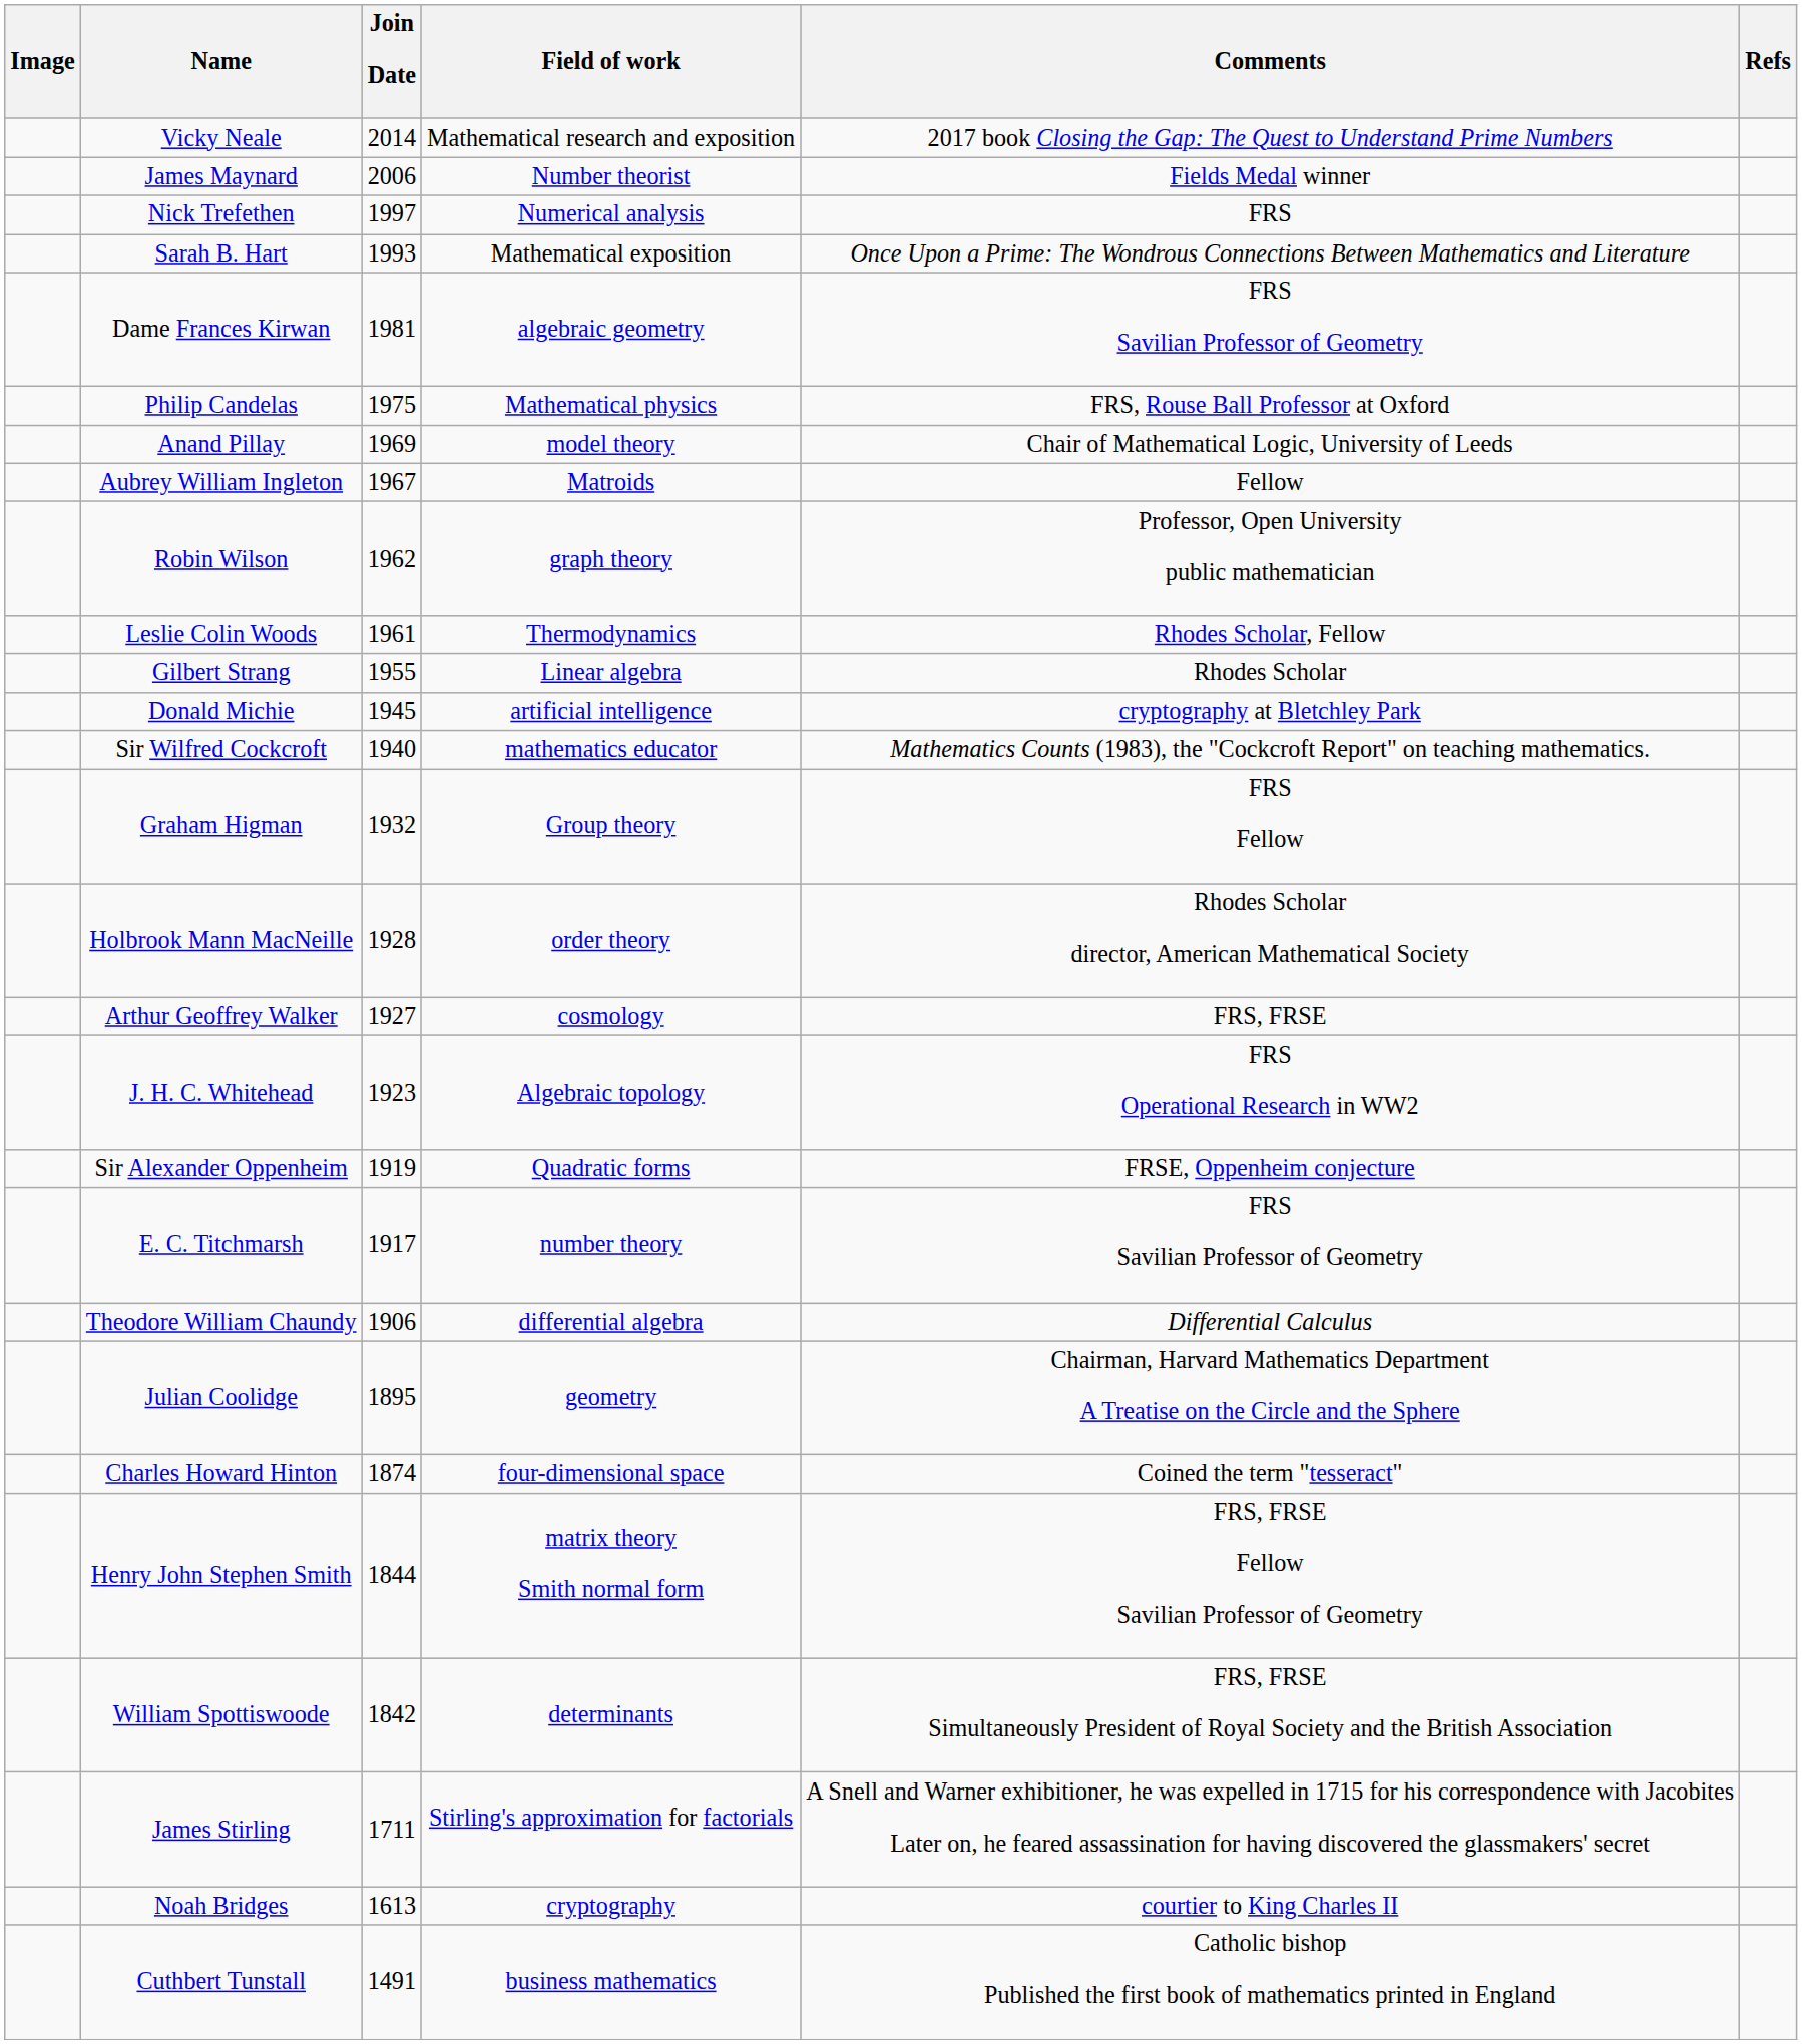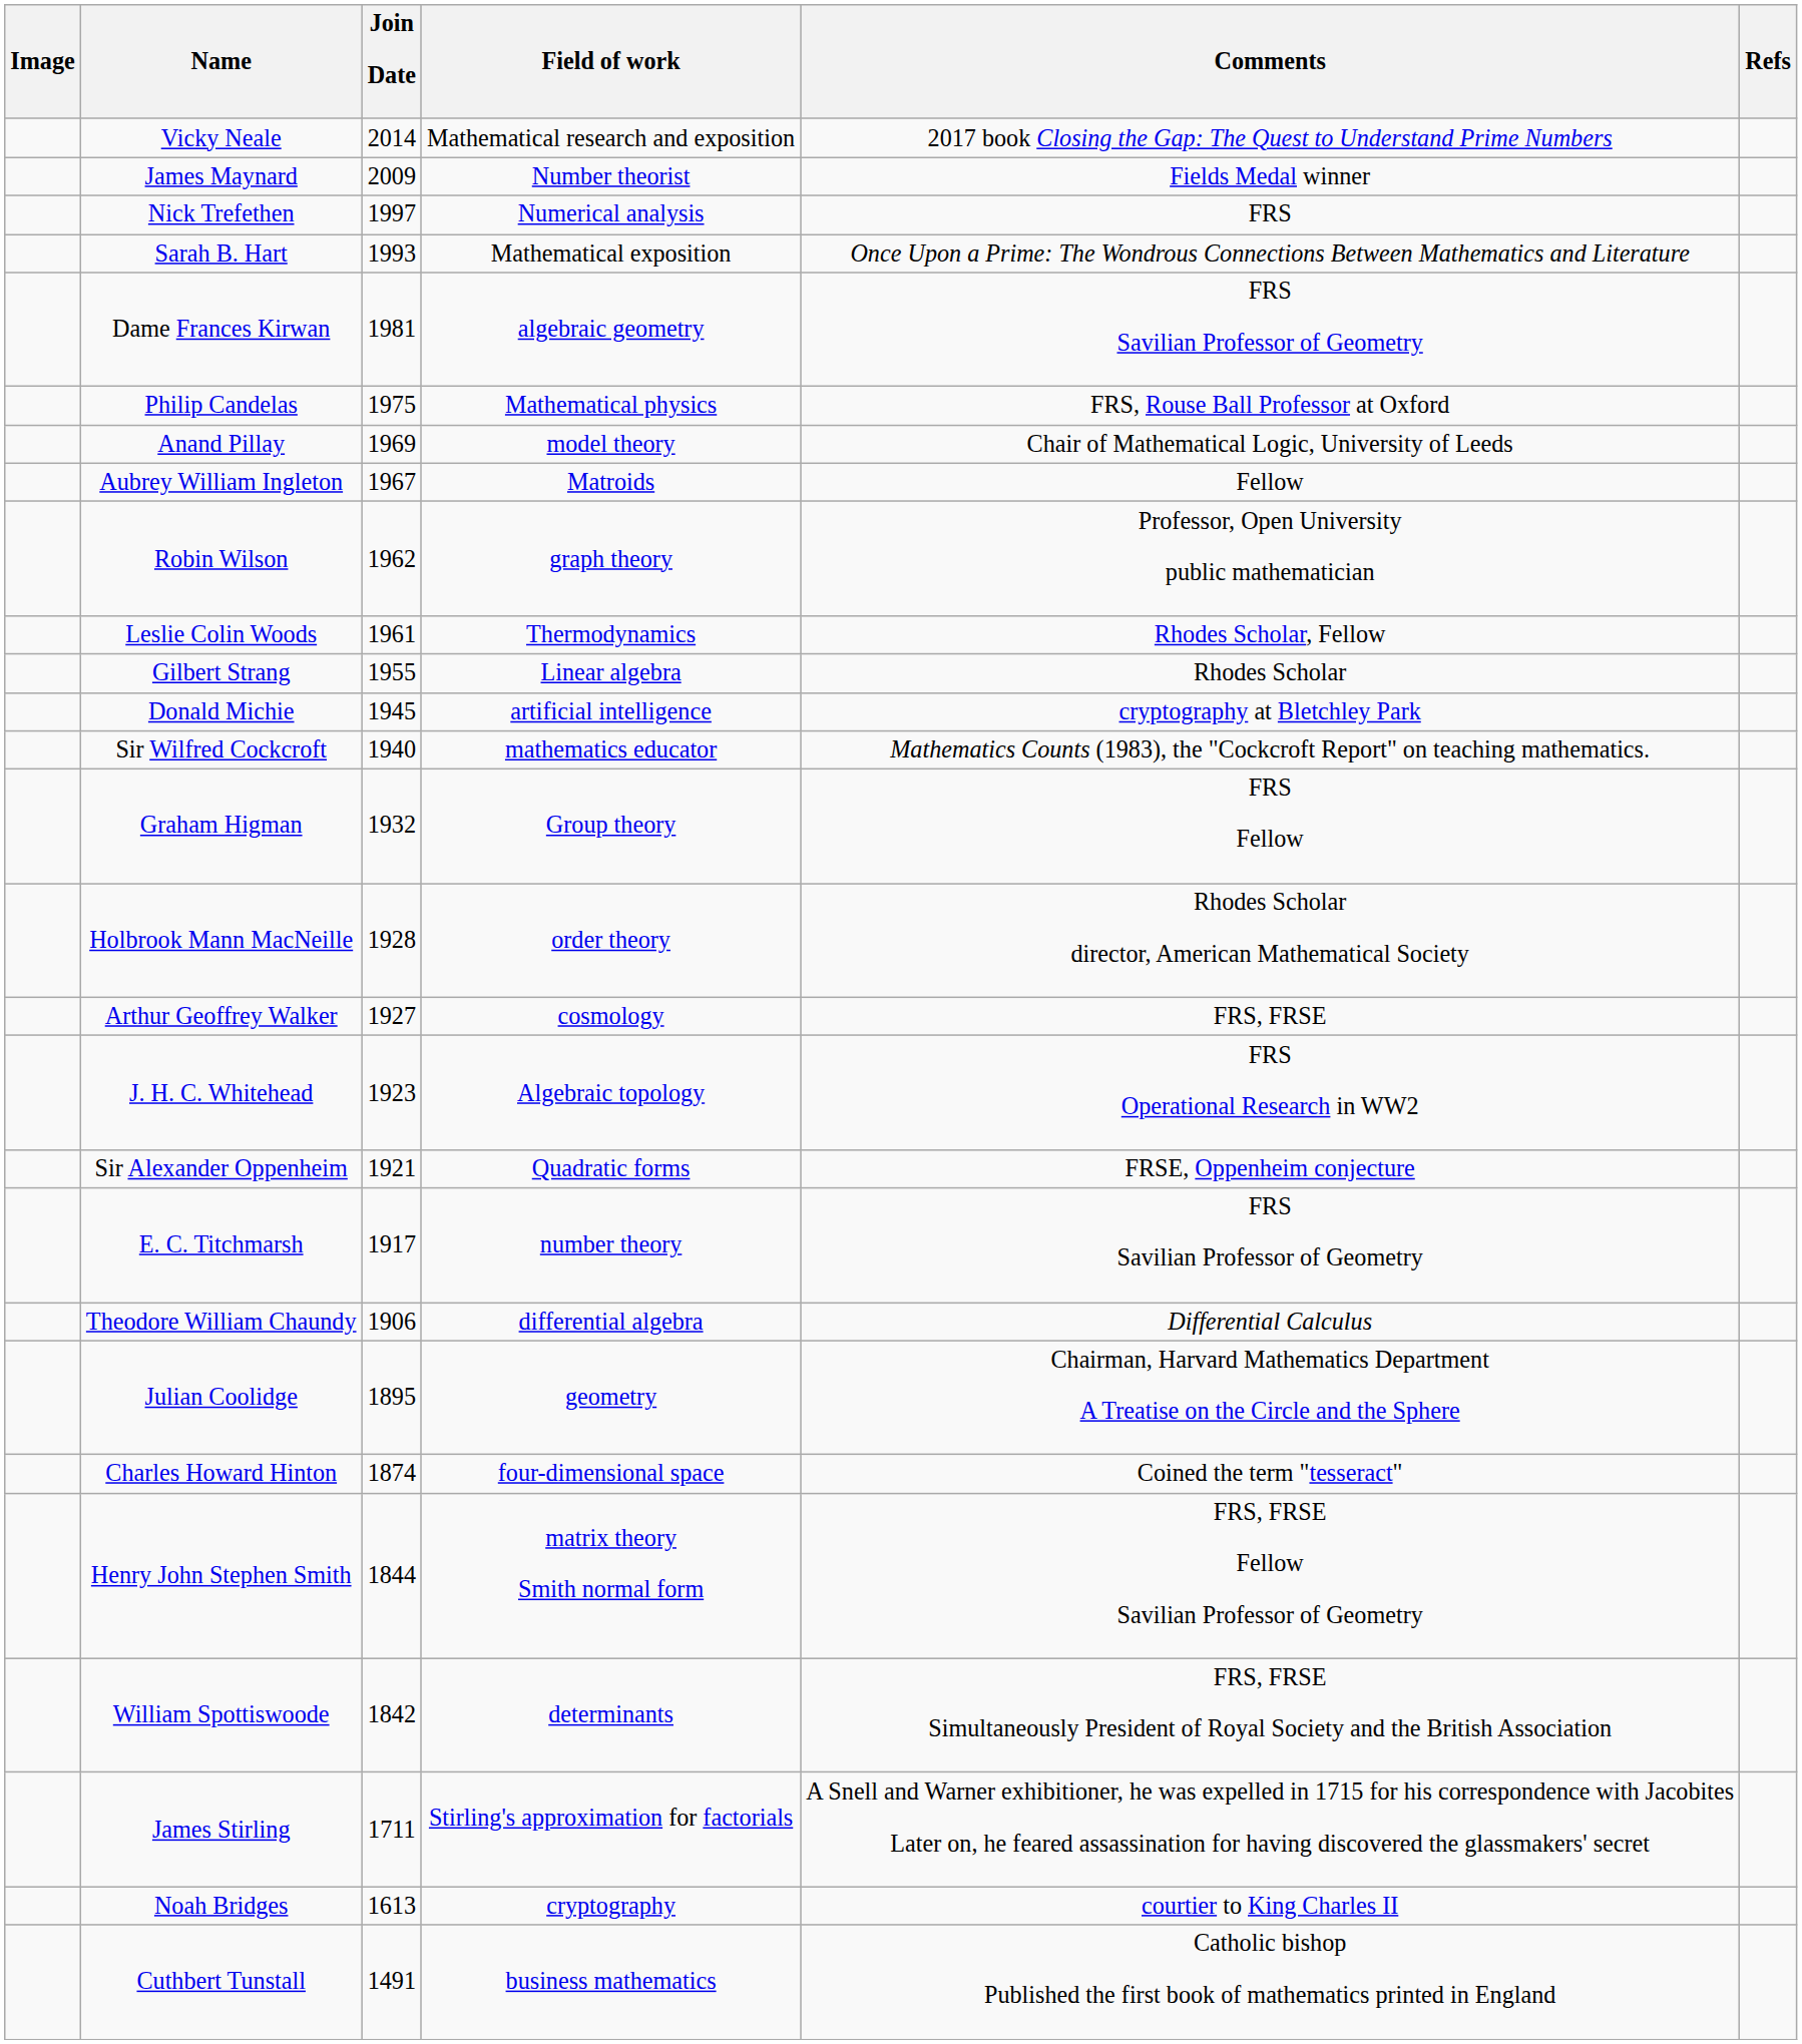James Maynard | Join Date: 2006 -> 2009
Sir Alexander Oppenheim | Join Date: 1919 -> 1921
